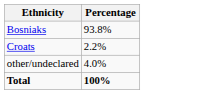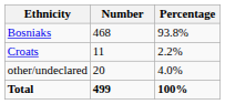+ column: Number | 468 | 11 | 20 | 499
